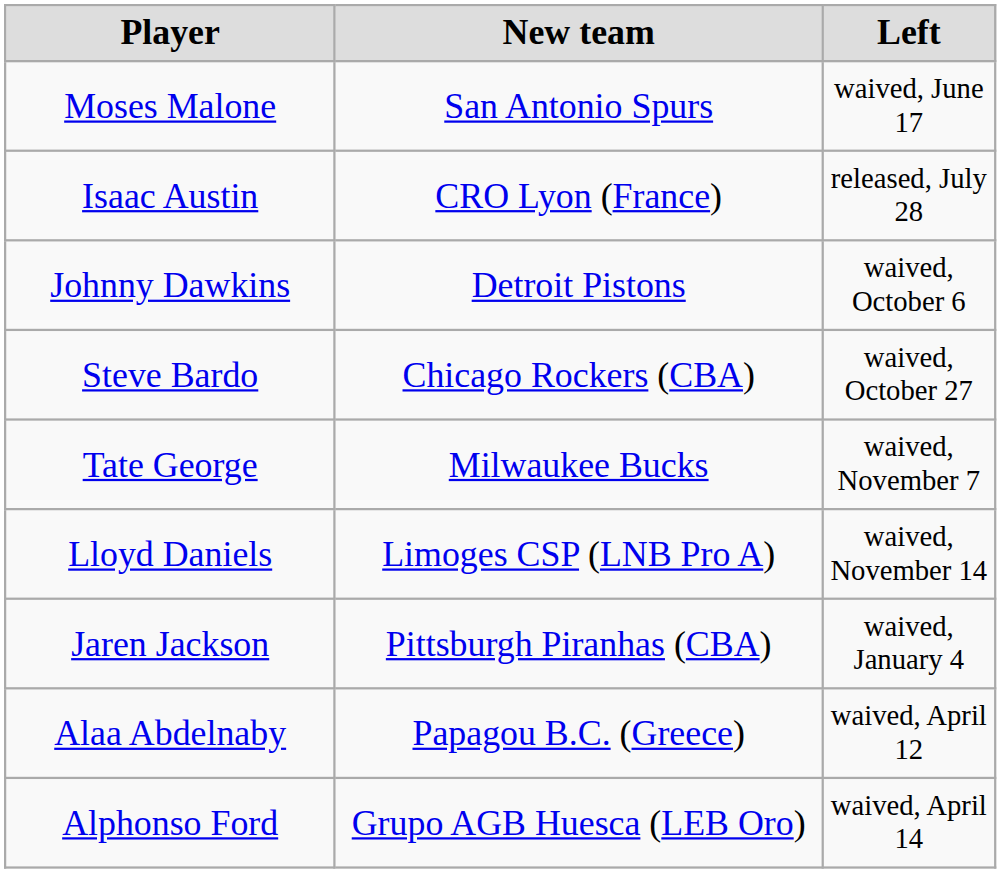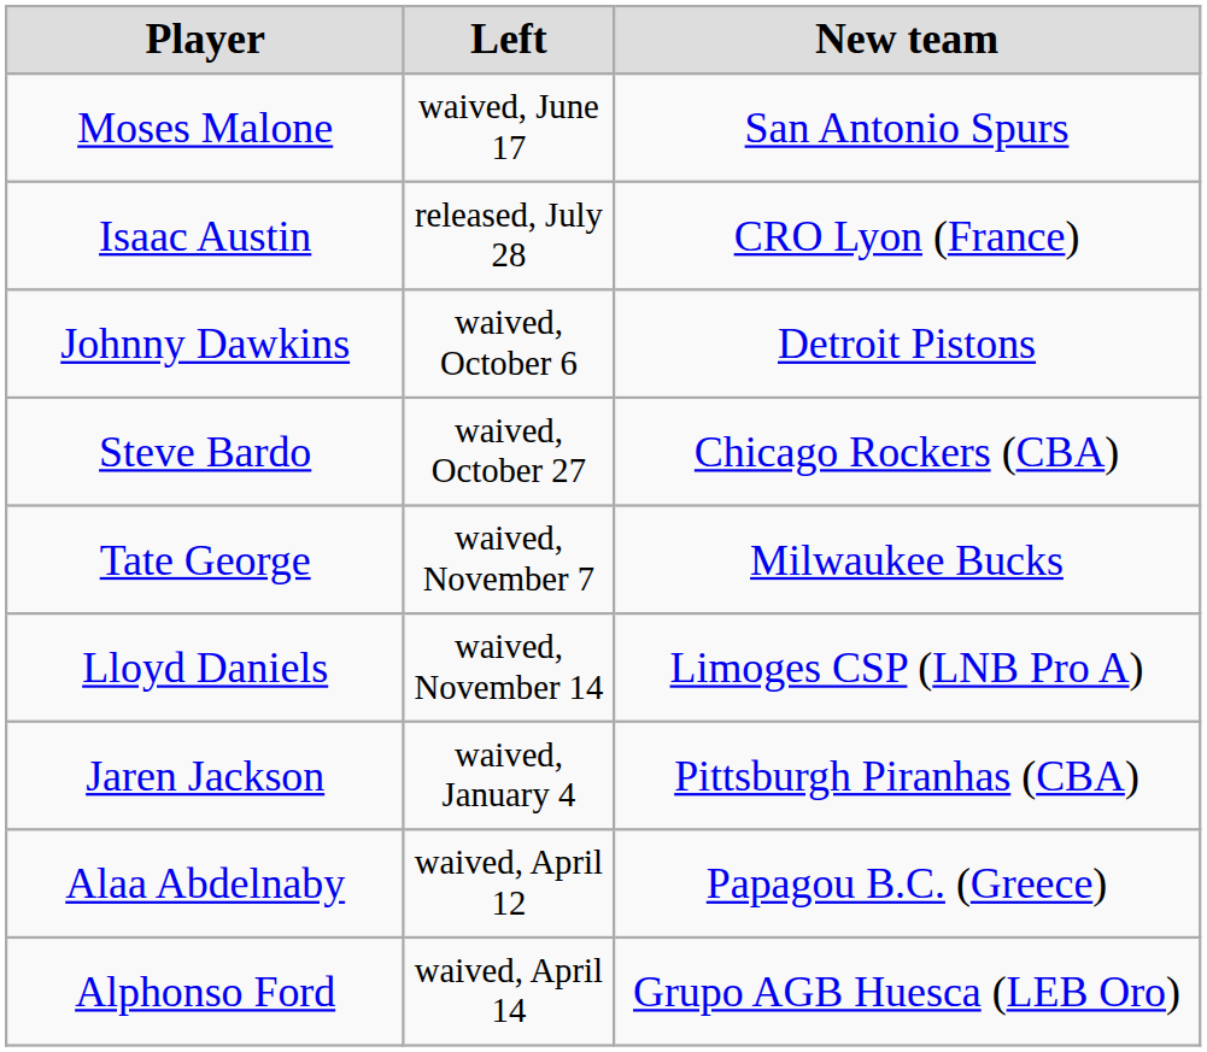columns swapped: Left <-> New team
